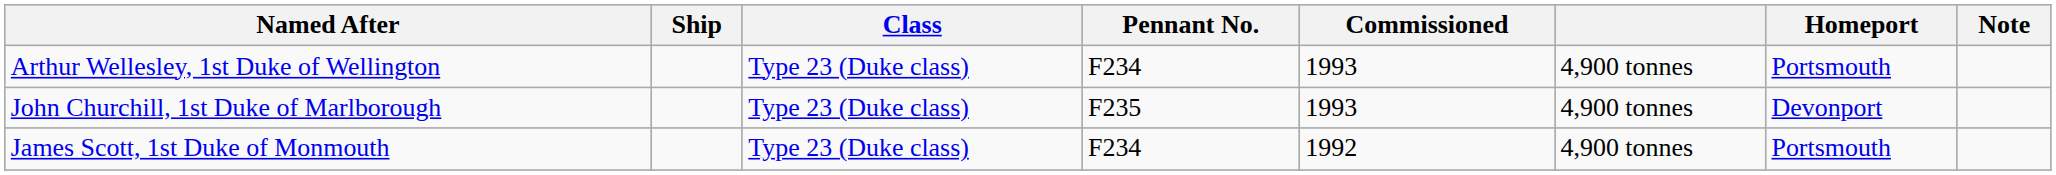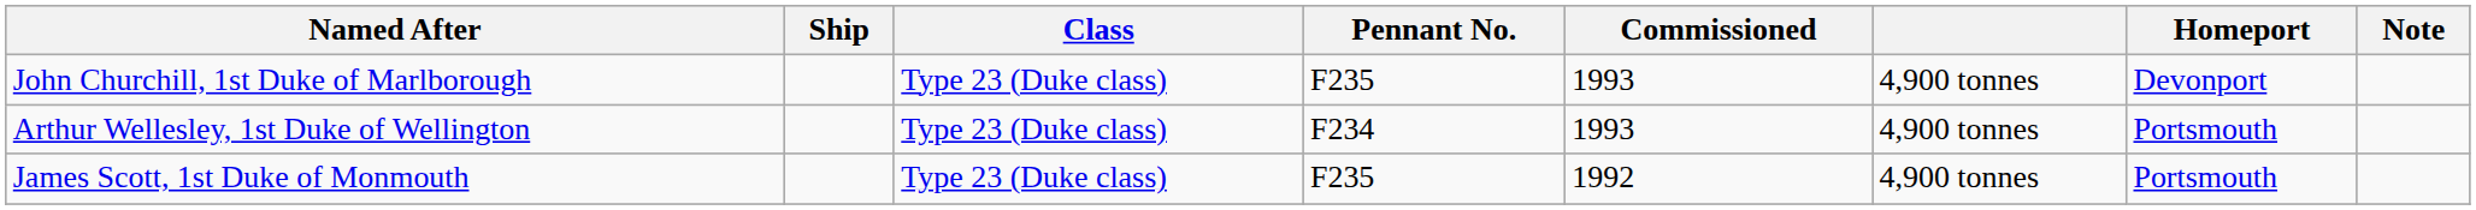rows swapped: Arthur Wellesley, 1st Duke of Wellington <-> John Churchill, 1st Duke of Marlborough
James Scott, 1st Duke of Monmouth | Pennant No.: F234 -> F235
